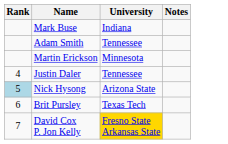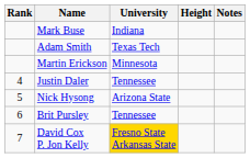+ column: Height
Adam Smith | University: Tennessee -> Texas Tech
Nick Hysong | Rank: lightblue background -> no background
Brit Pursley | University: Texas Tech -> Tennessee
